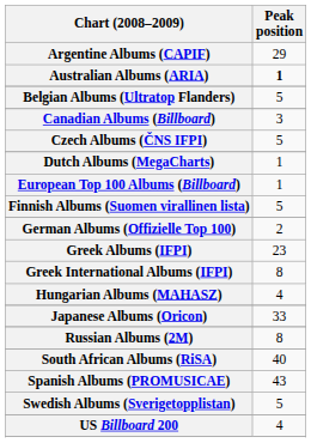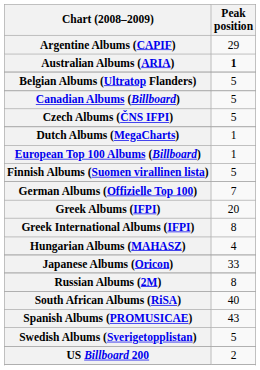Canadian Albums (Billboard) | Peak position: 3 -> 5
German Albums (Offizielle Top 100) | Peak position: 2 -> 7
Greek Albums (IFPI) | Peak position: 23 -> 20
US Billboard 200 | Peak position: 4 -> 2
